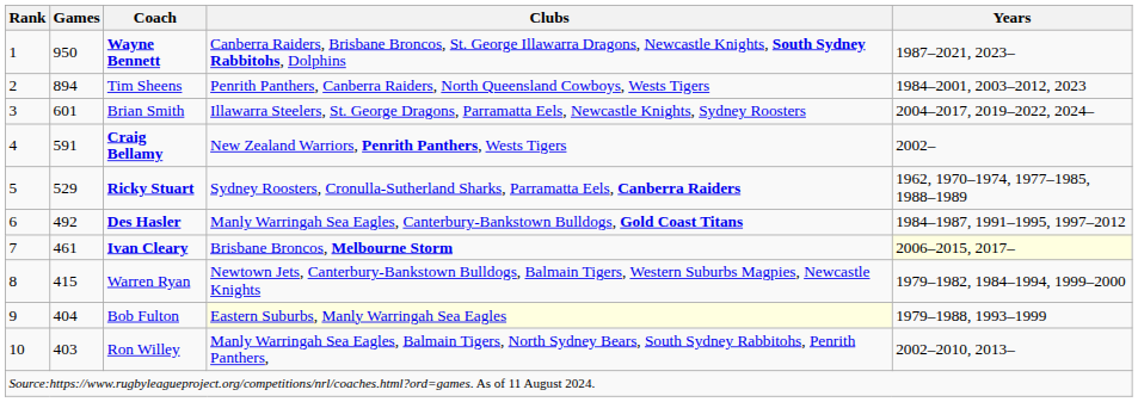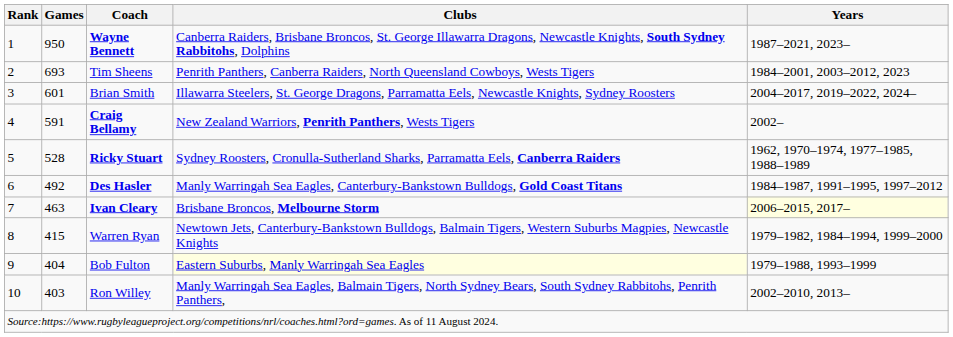Tim Sheens | Games: 894 -> 693
Ricky Stuart | Games: 529 -> 528
Ivan Cleary | Games: 461 -> 463
